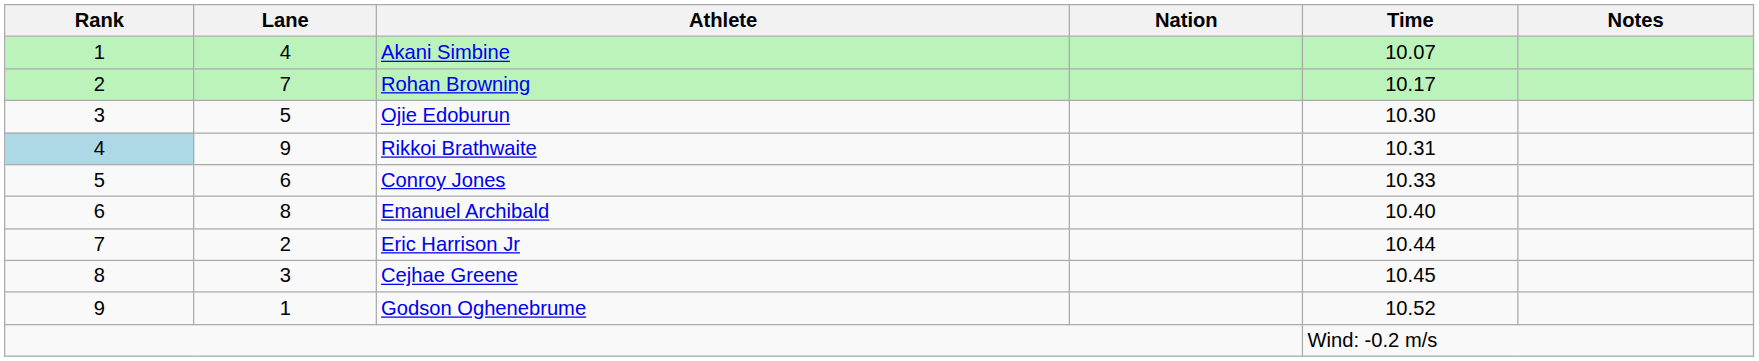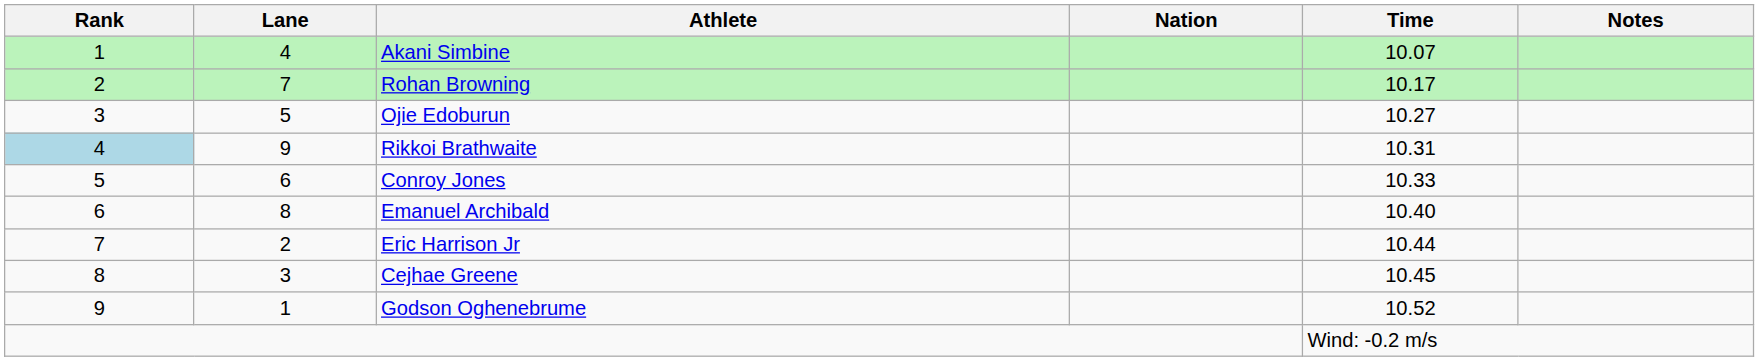Ojie Edoburun | Time: 10.30 -> 10.27
